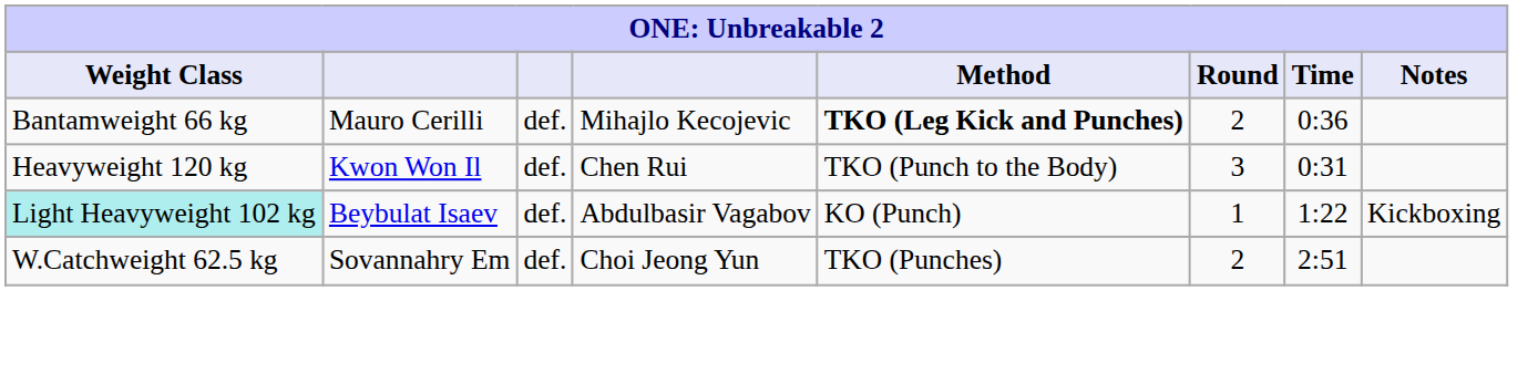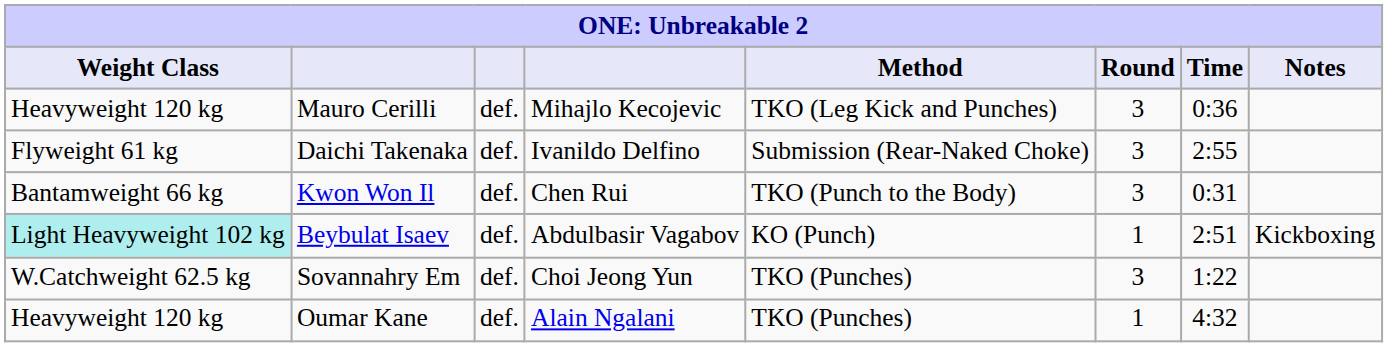Mauro Cerilli | Weight Class: Bantamweight 66 kg -> Heavyweight 120 kg
Mauro Cerilli | Method: bold -> normal
Mauro Cerilli | Round: 2 -> 3
+ row: Flyweight 61 kg | Daichi Takenaka | def. | Ivanildo Delfino | Submission (Rear-Naked Choke) | 3 | 2:55
Kwon Won Il | Weight Class: Heavyweight 120 kg -> Bantamweight 66 kg
Beybulat Isaev | Time: 1:22 -> 2:51
Sovannahry Em | Round: 2 -> 3
Sovannahry Em | Time: 2:51 -> 1:22
+ row: Heavyweight 120 kg | Oumar Kane | def. | Alain Ngalani | TKO (Punches) | 1 | 4:32
